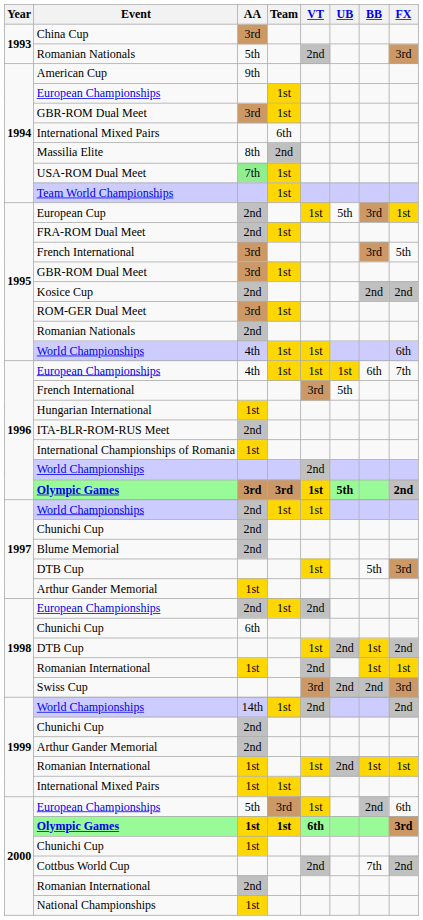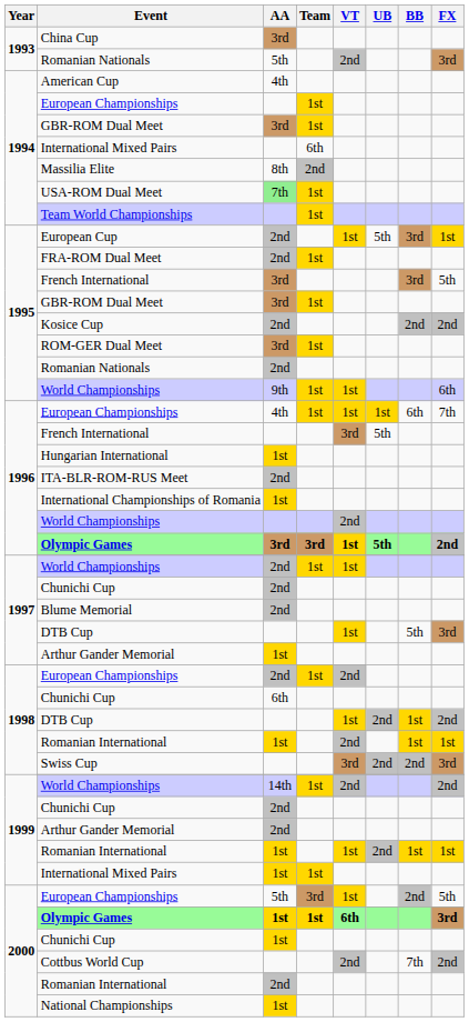American Cup | AA: 9th -> 4th
1995 / World Championships | AA: 4th -> 9th
2000 / European Championships | FX: 6th -> 5th
